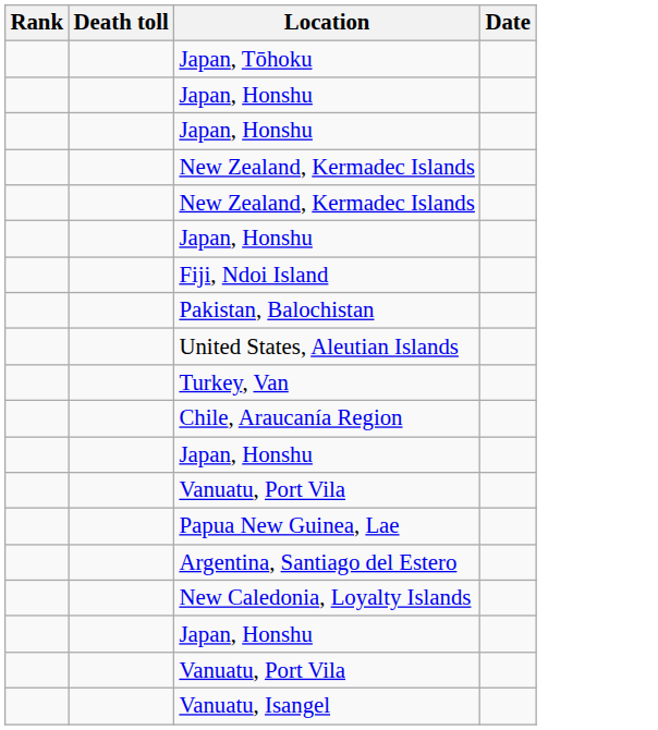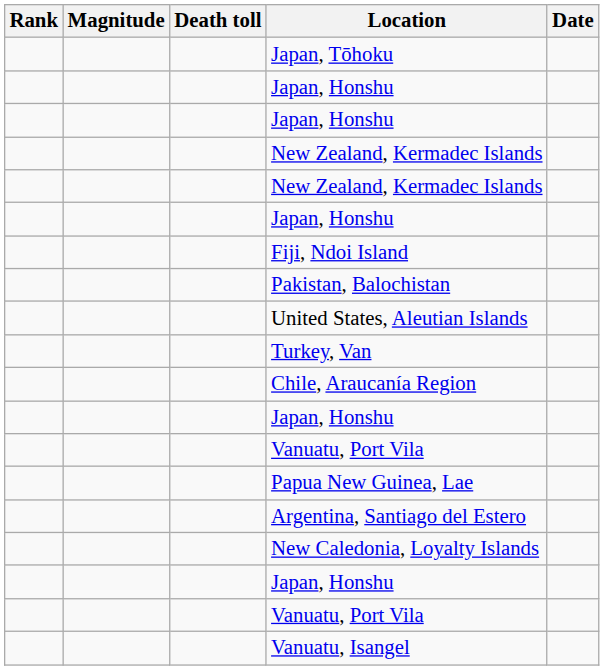+ column: Magnitude
